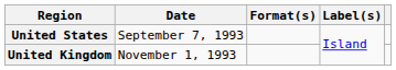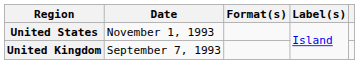United States | Date: September 7, 1993 -> November 1, 1993
United Kingdom | Date: November 1, 1993 -> September 7, 1993
